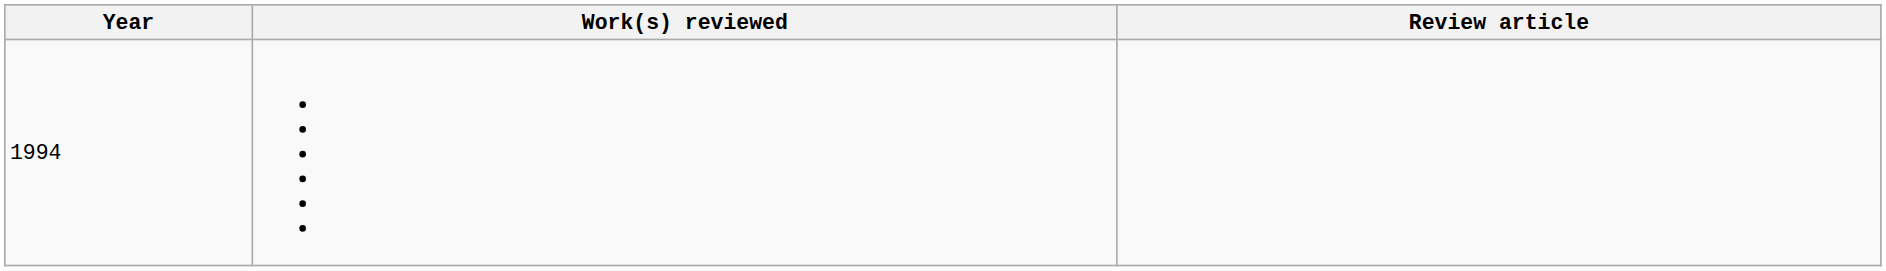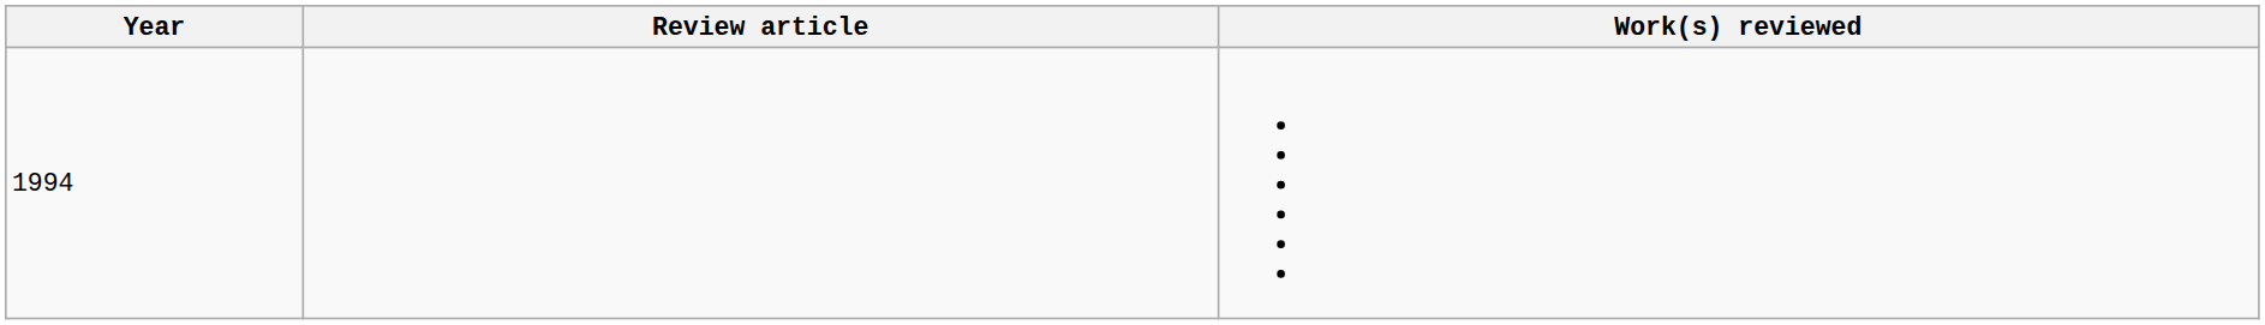columns swapped: Review article <-> Work(s) reviewed
